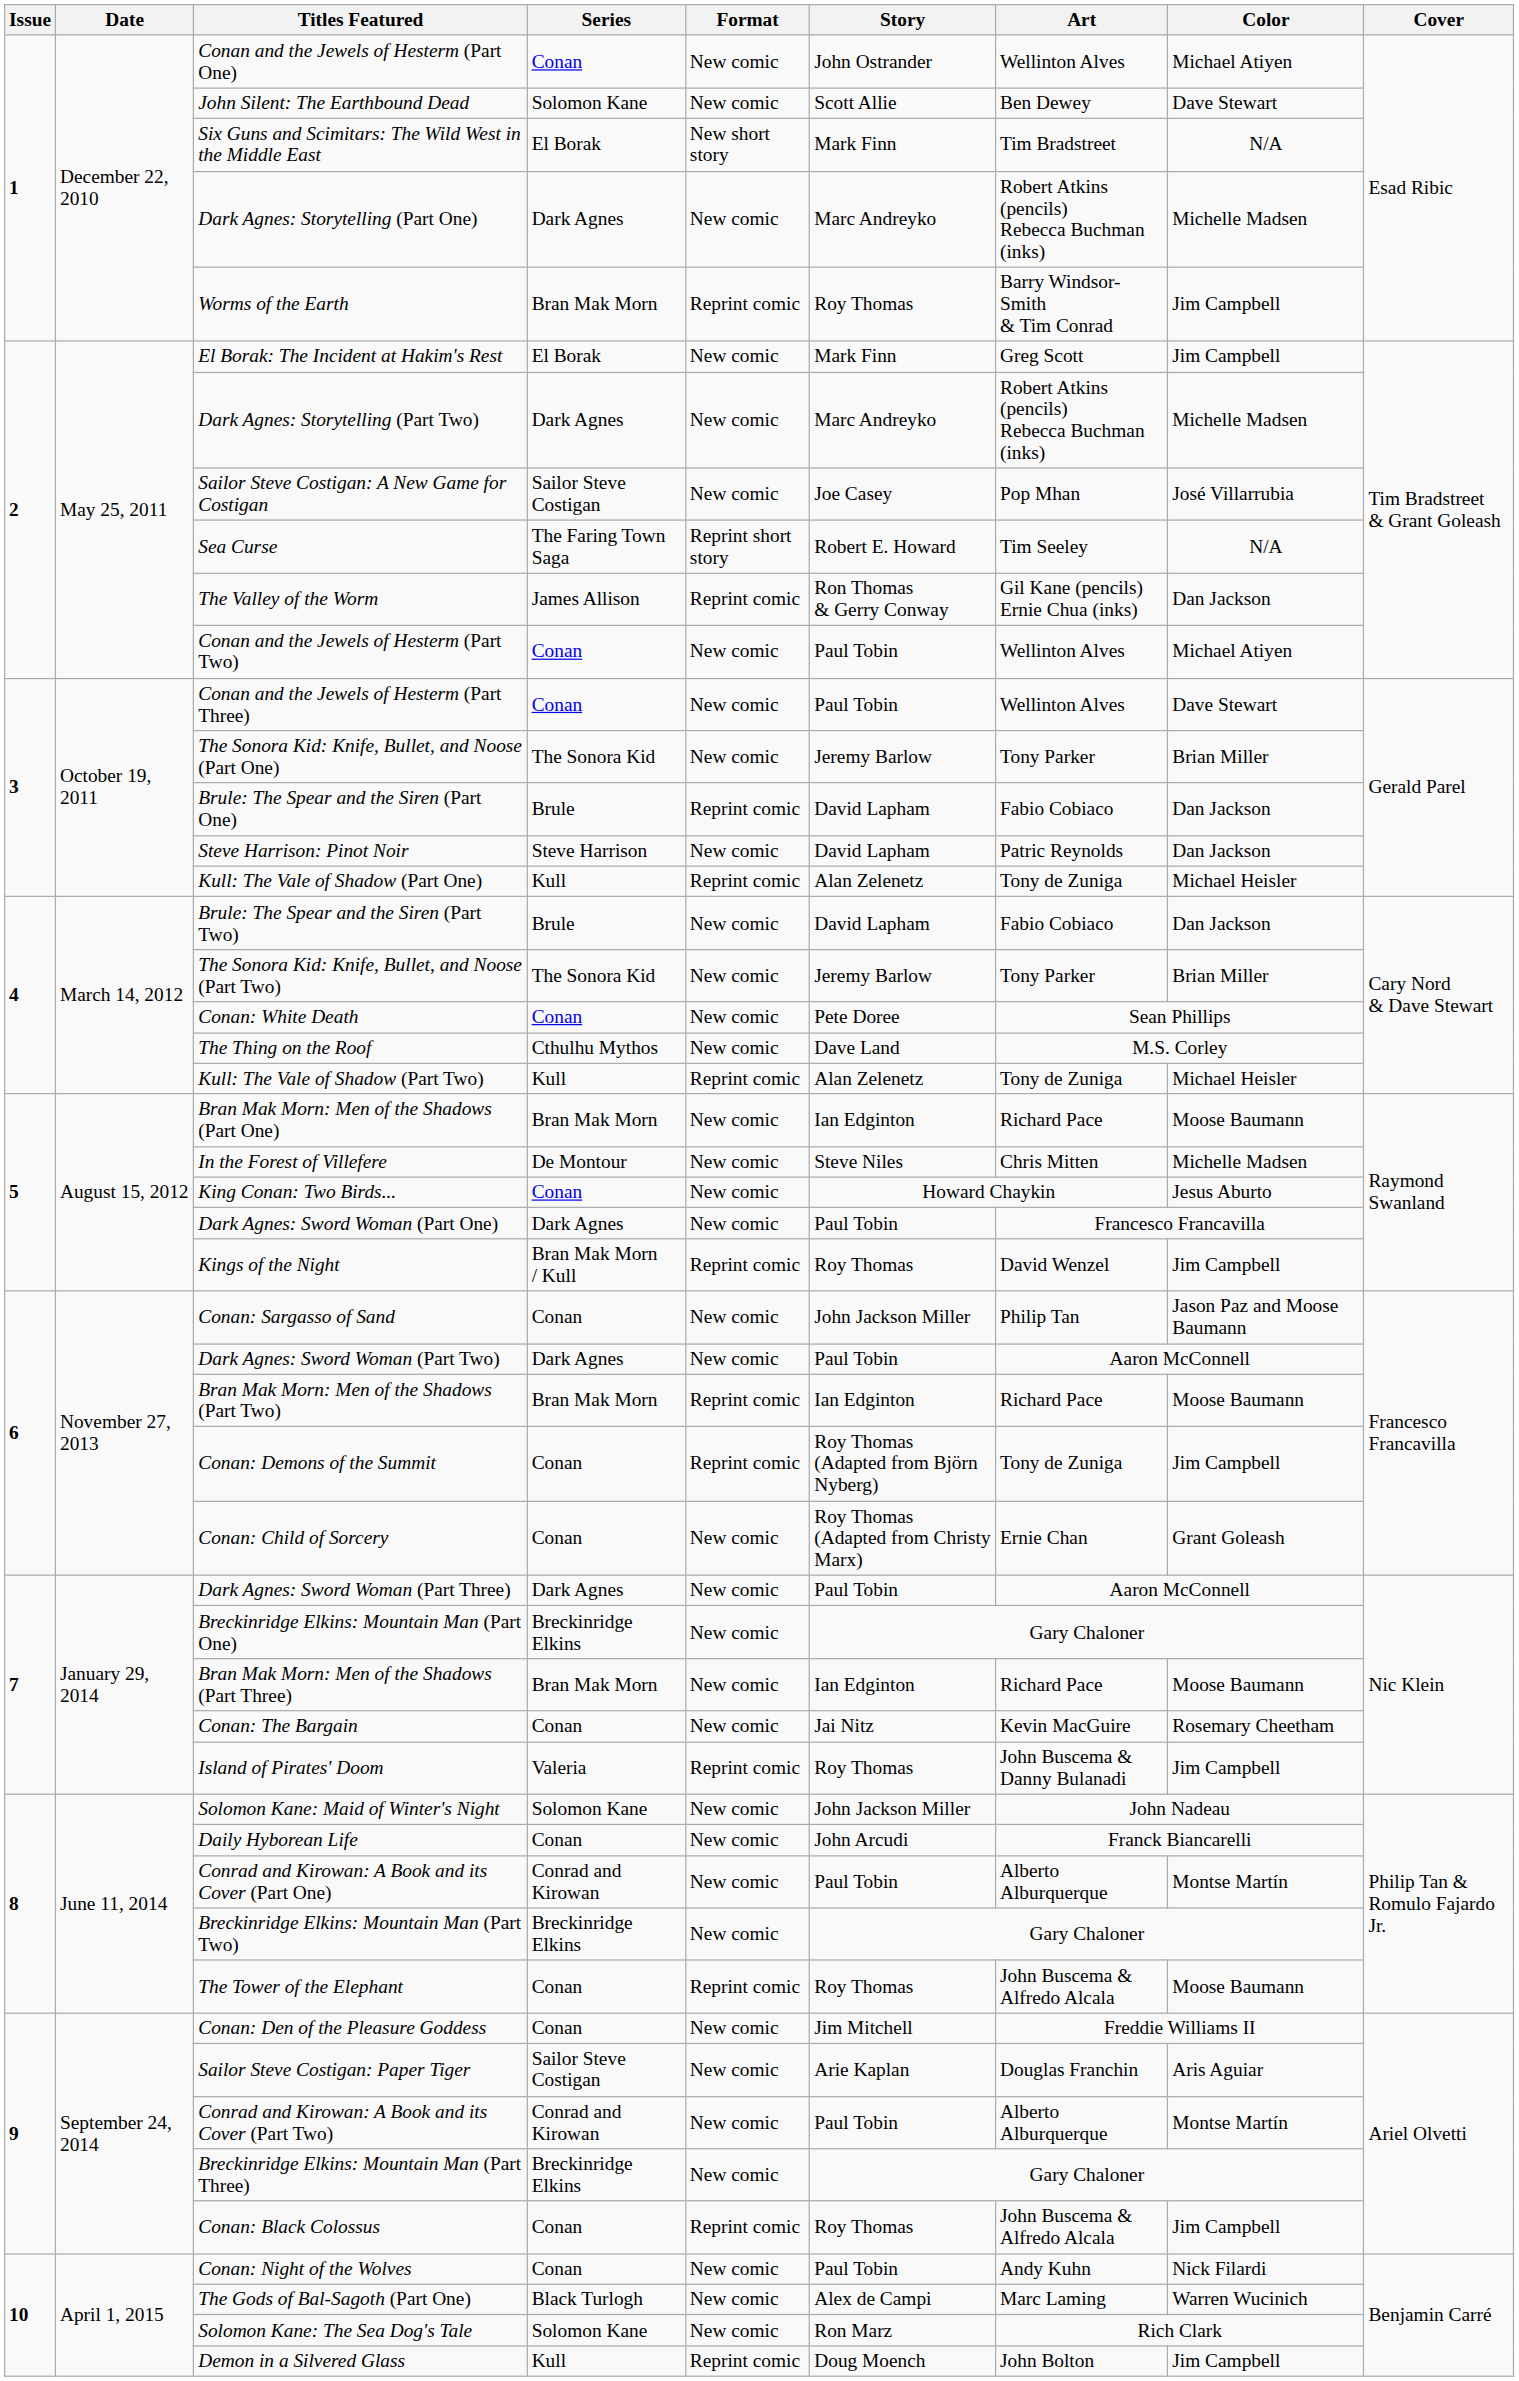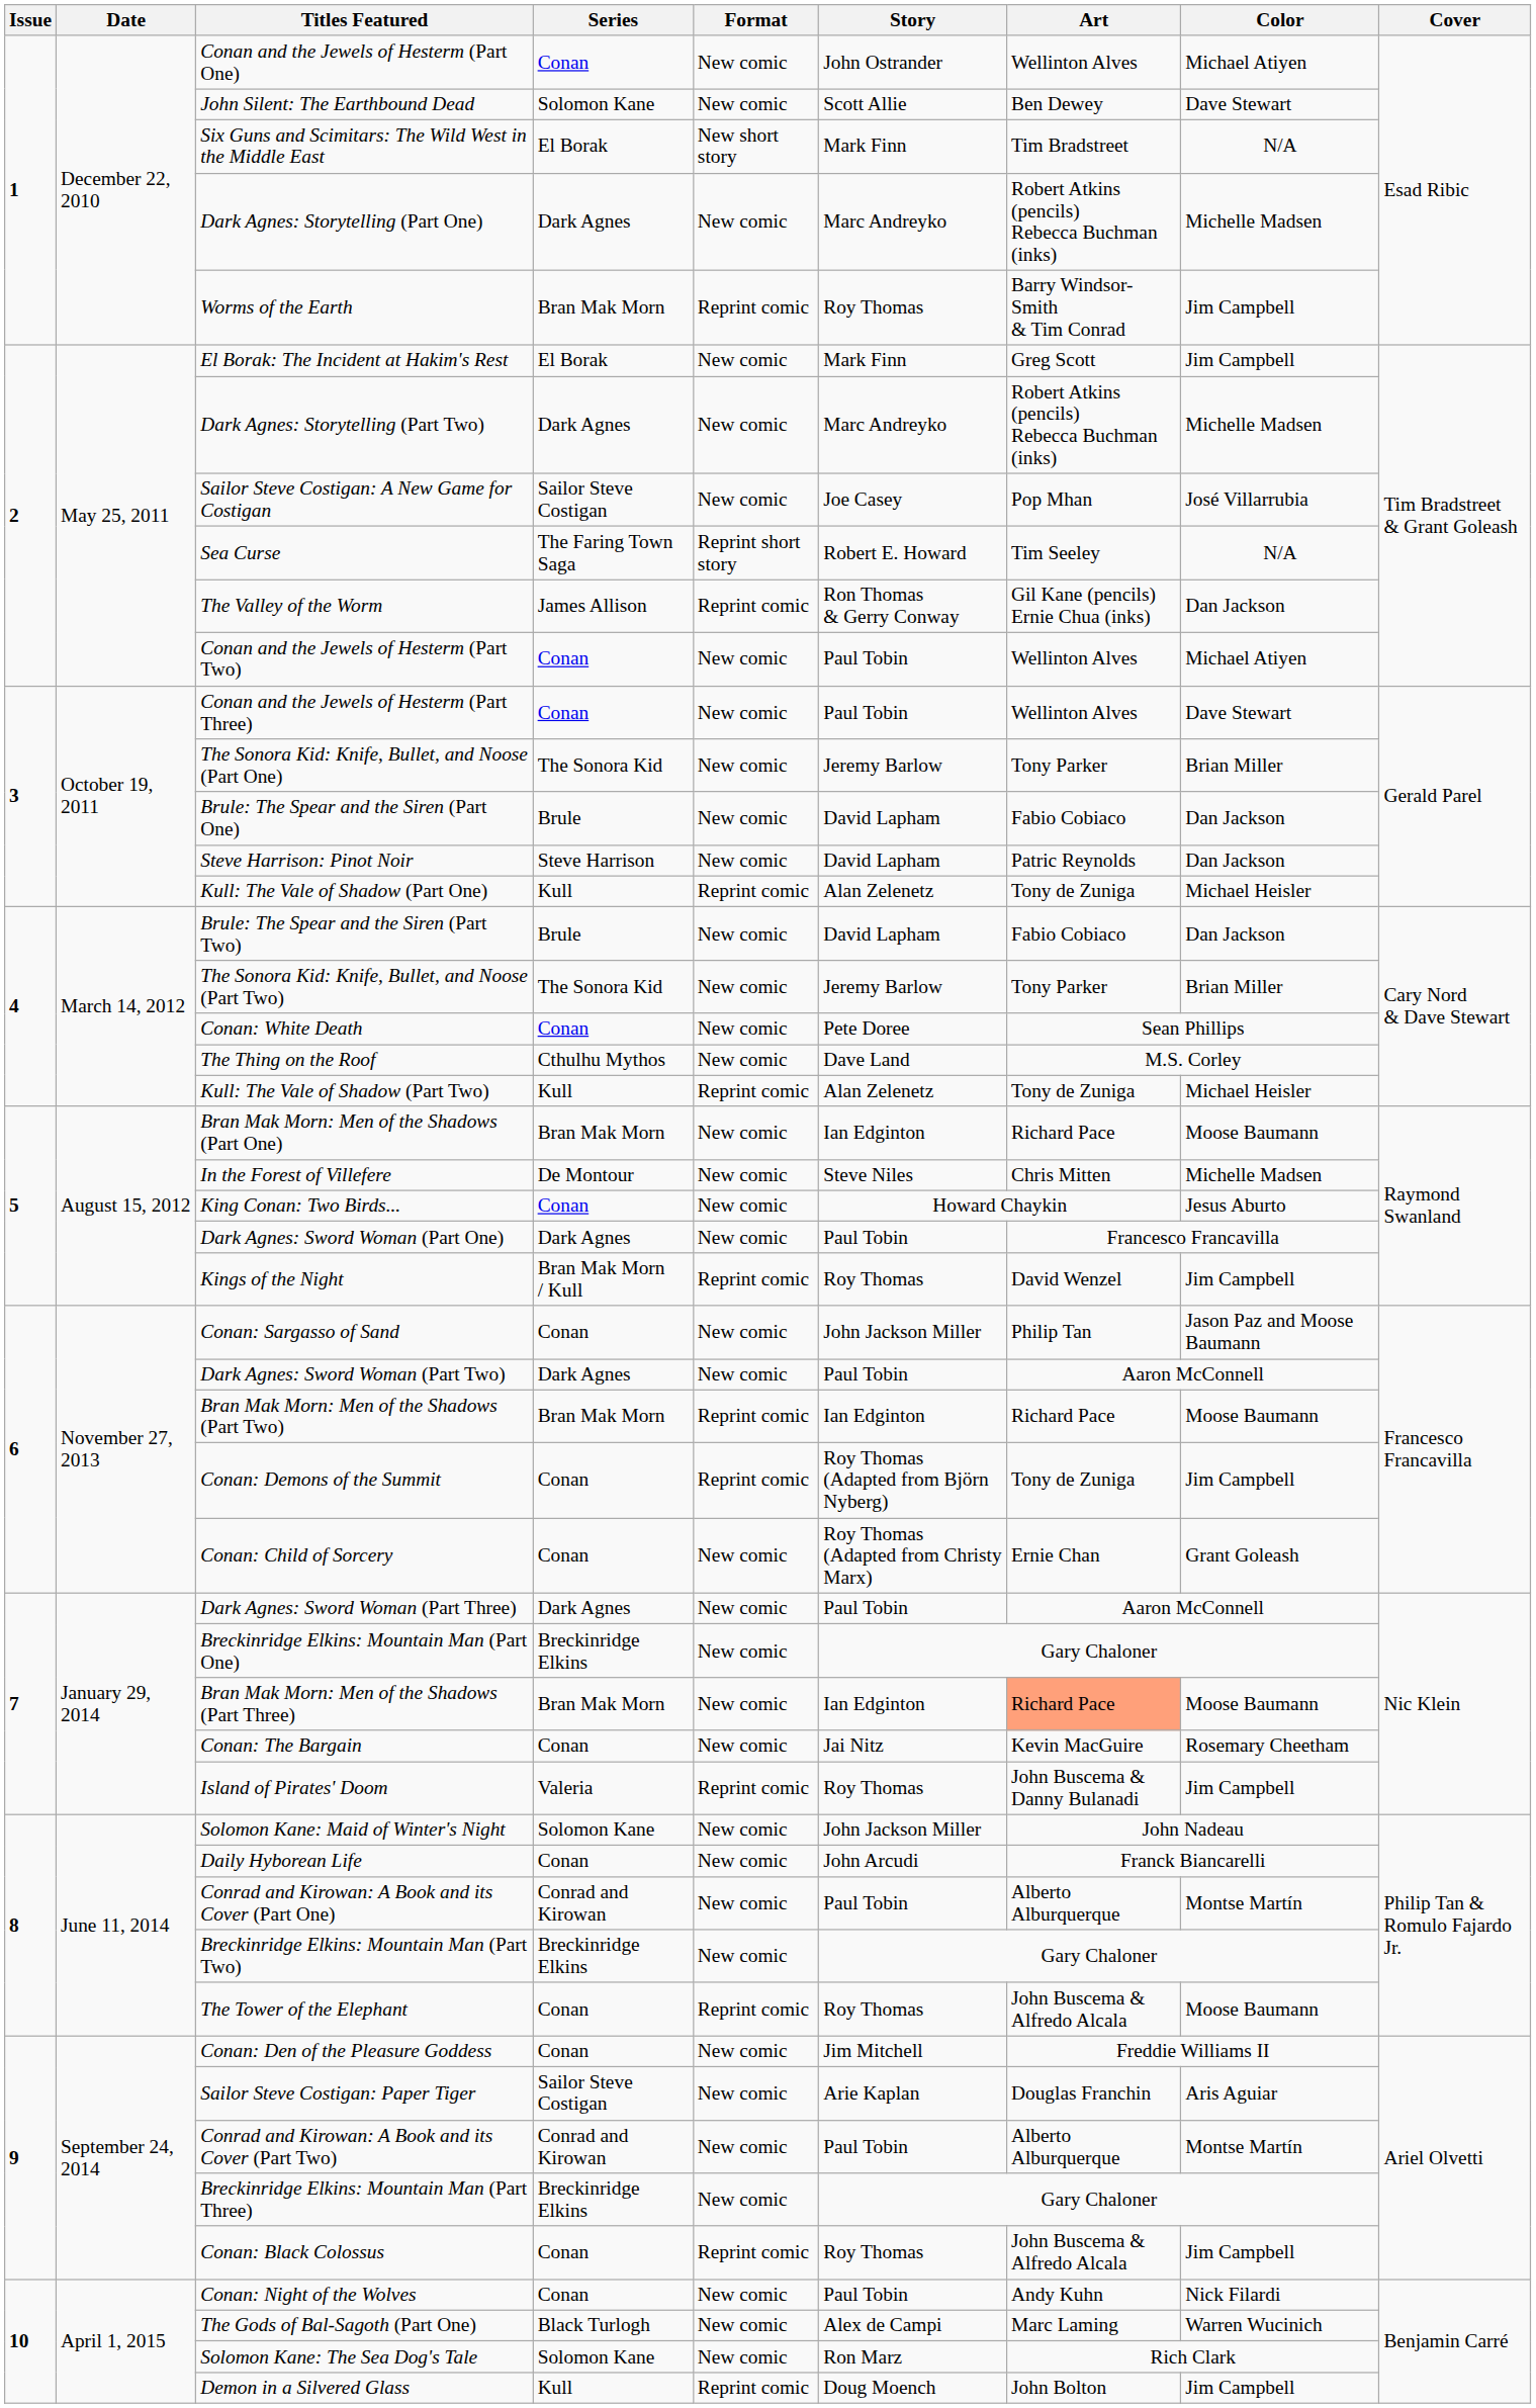Brule: The Spear and the Siren (Part One) | Format: Reprint comic -> New comic
Bran Mak Morn: Men of the Shadows (Part Three) | Art: no background -> lightsalmon background
